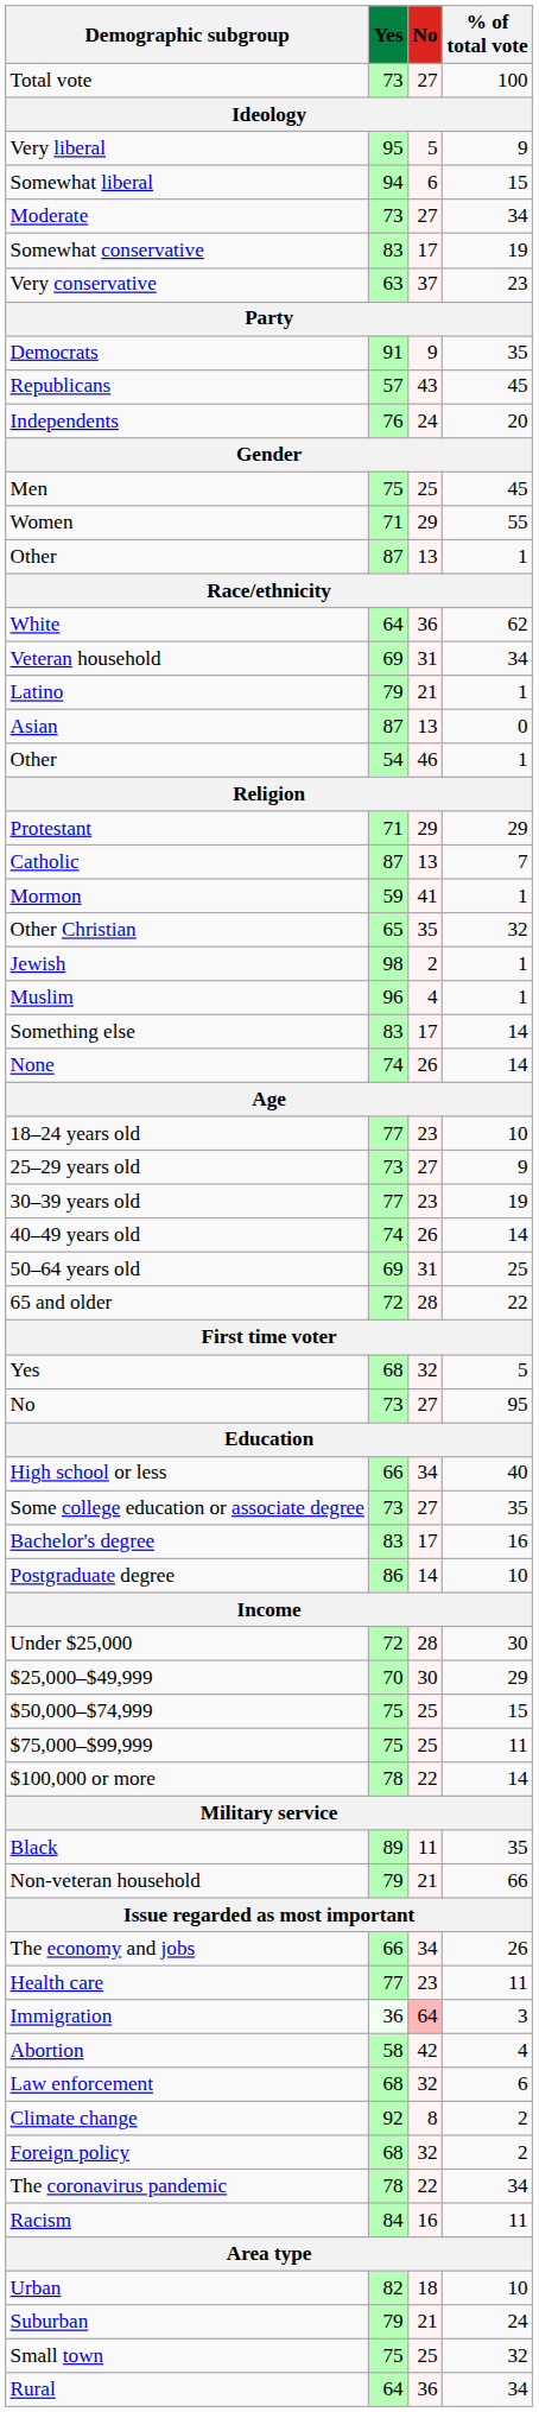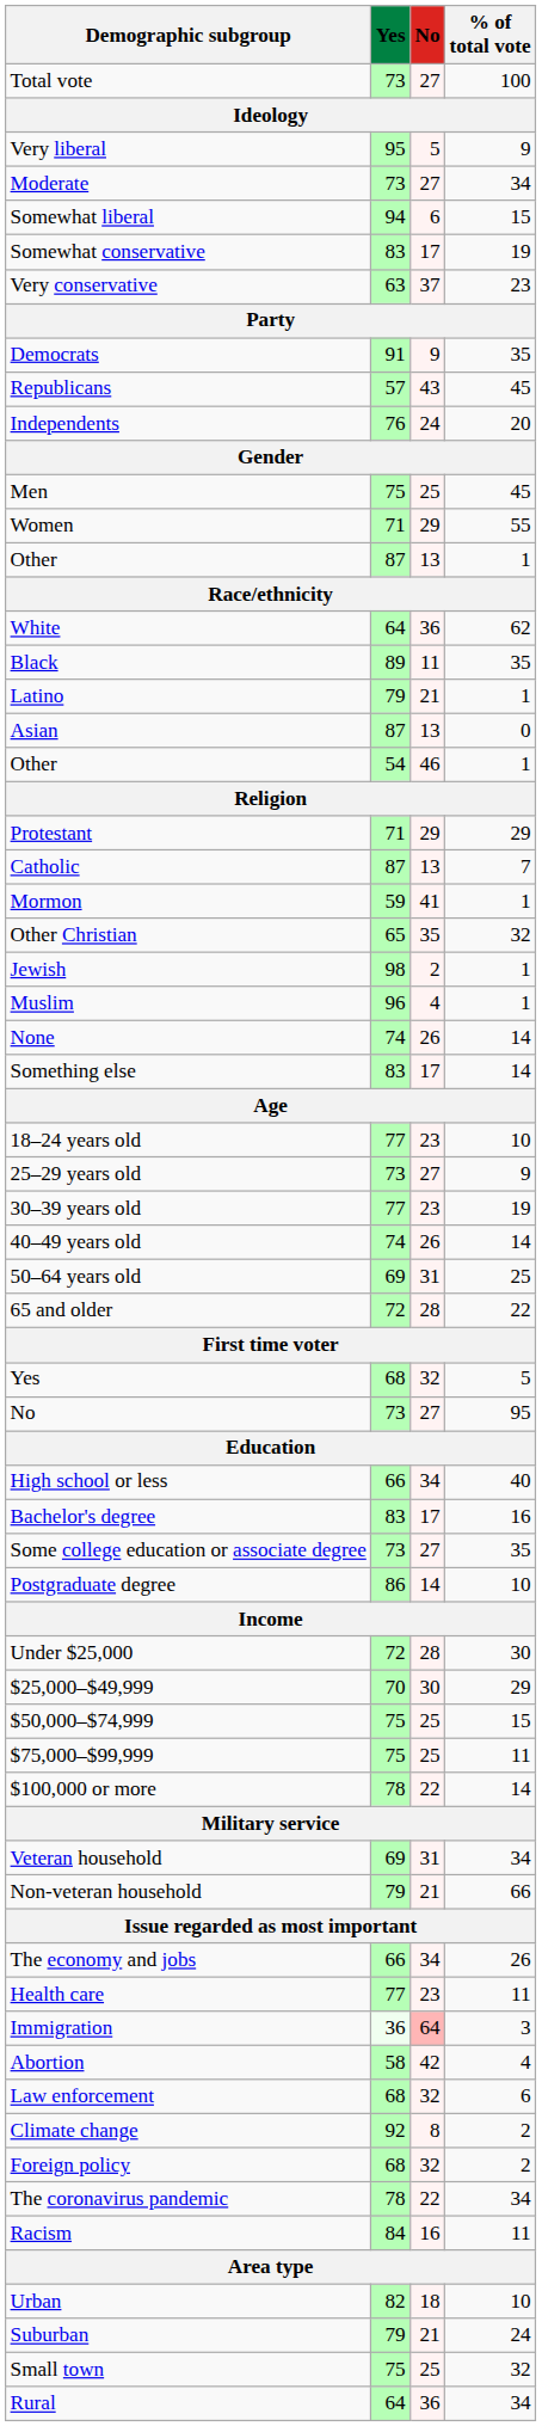rows swapped: Somewhat liberal <-> Moderate
rows swapped: Black <-> Veteran household
rows swapped: Something else <-> None
rows swapped: Some college education or associate degree <-> Bachelor's degree
